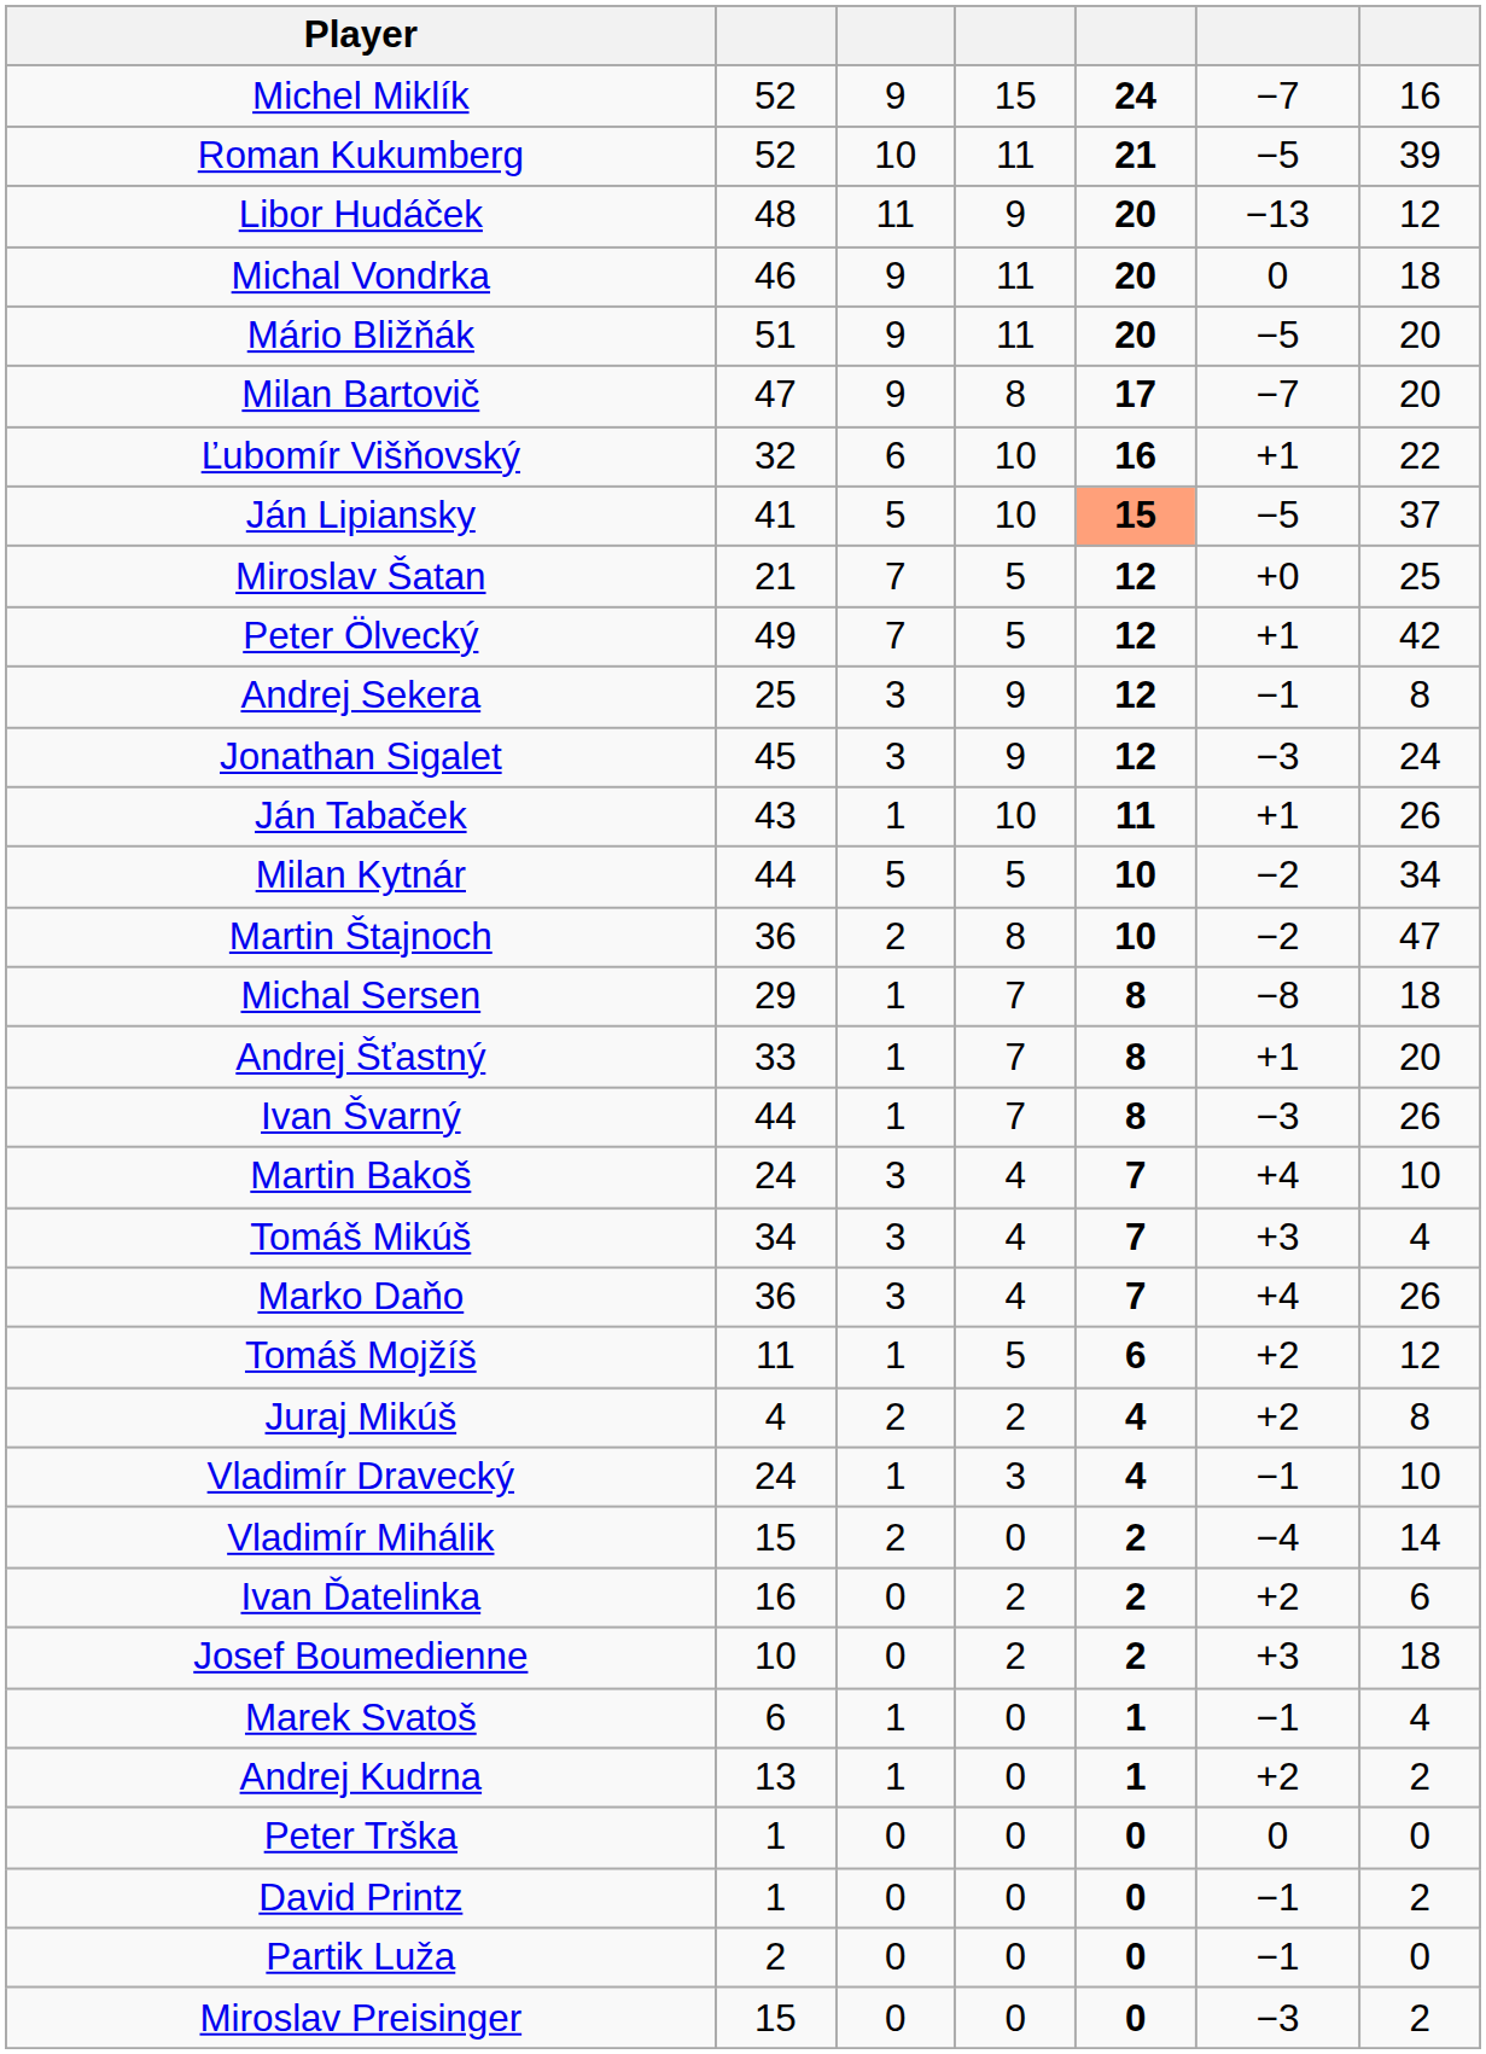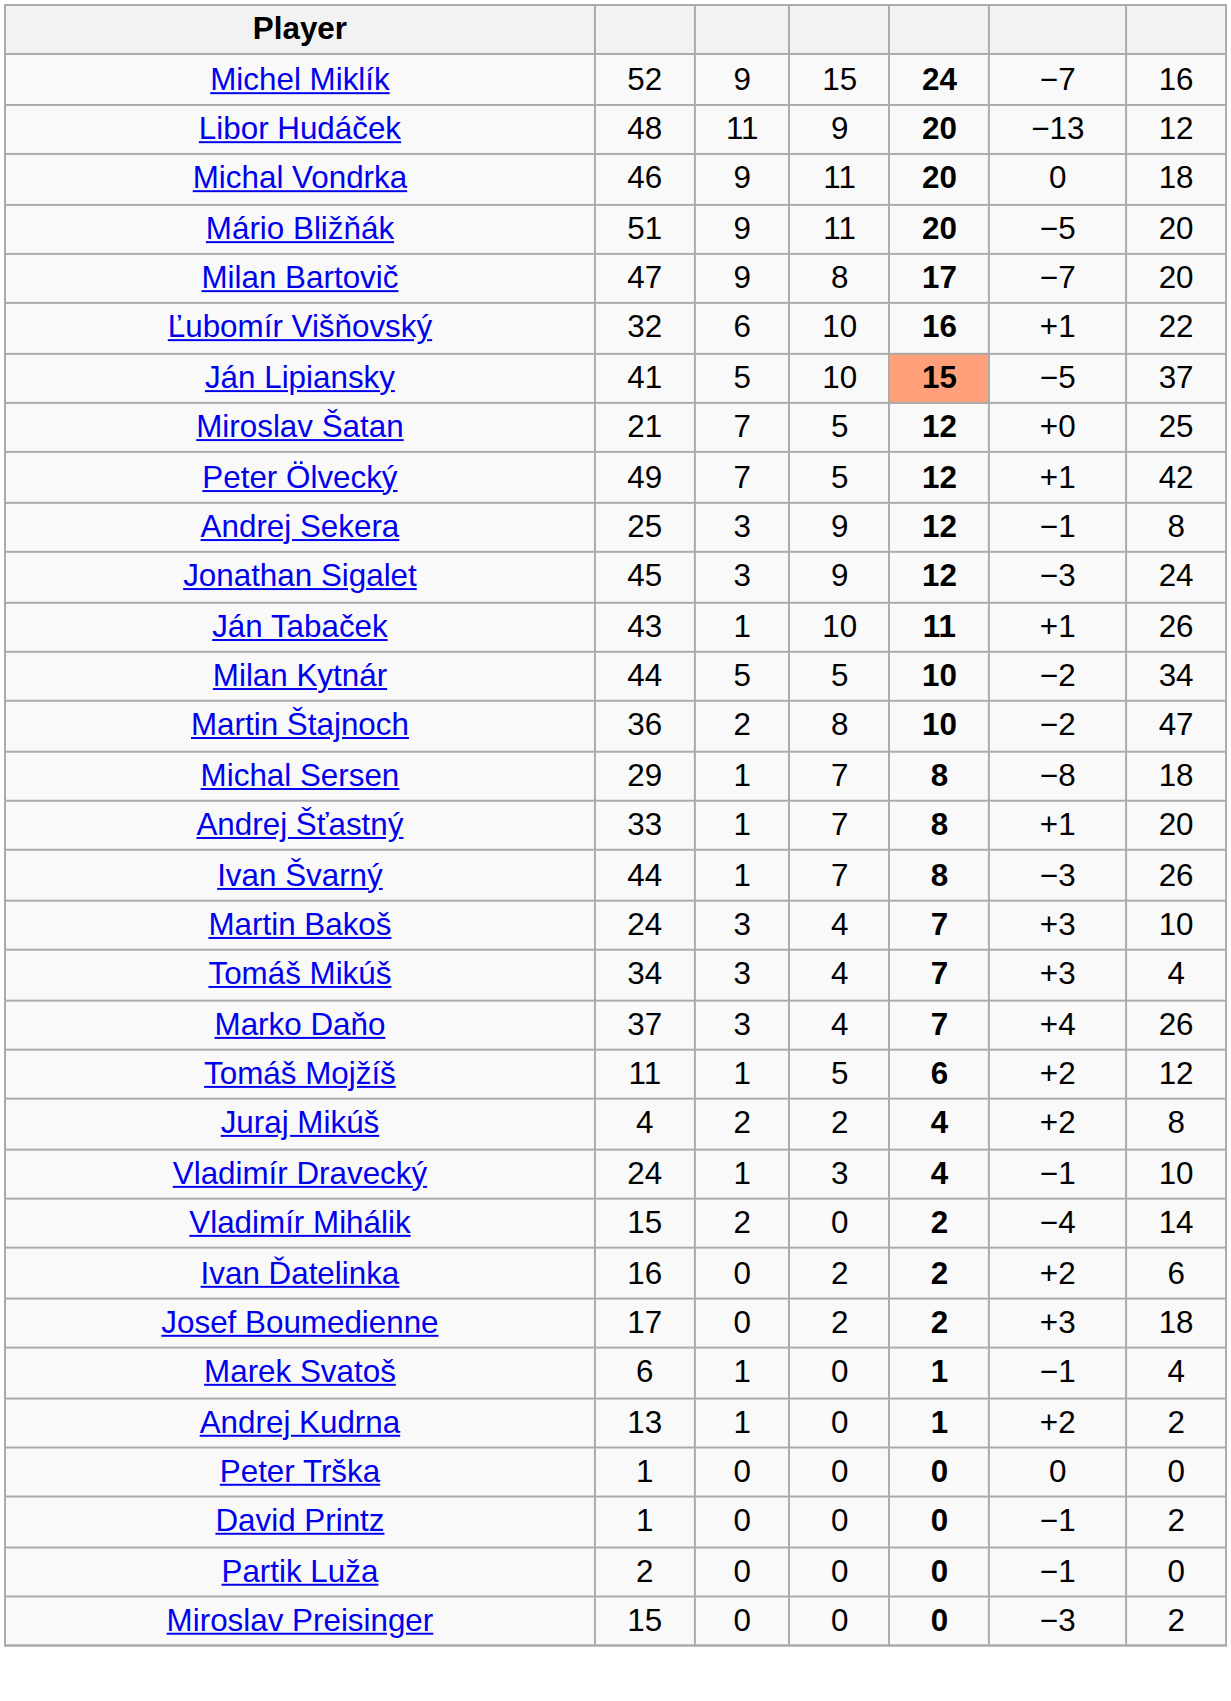- row: Roman Kukumberg | 52 | 10 | 11 | 21 | −5 | 39
Martin Bakoš | column 6: +4 -> +3
Marko Daňo | column 2: 36 -> 37
Josef Boumedienne | column 2: 10 -> 17
